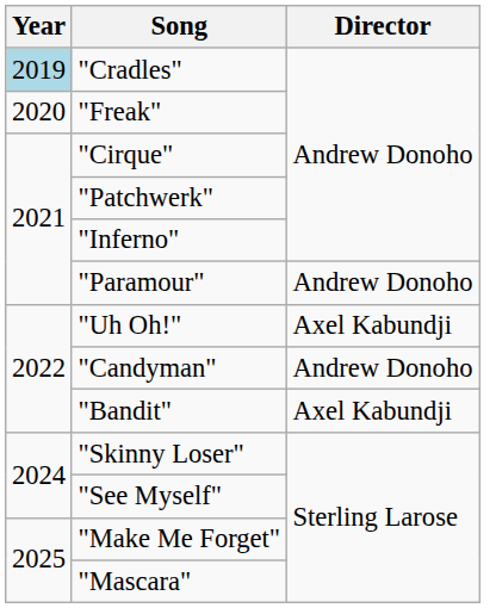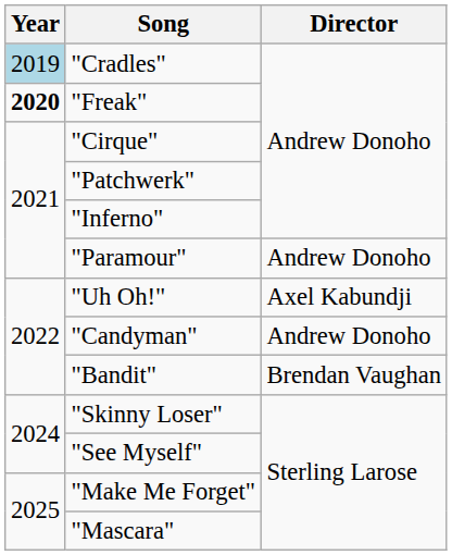"Freak" | Year: normal -> bold
"Bandit" | Director: Axel Kabundji -> Brendan Vaughan
